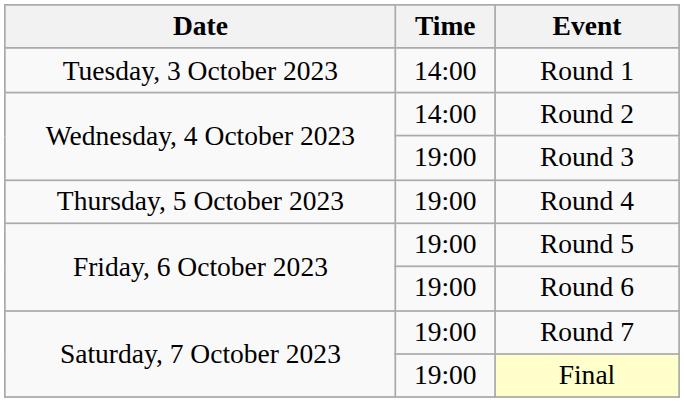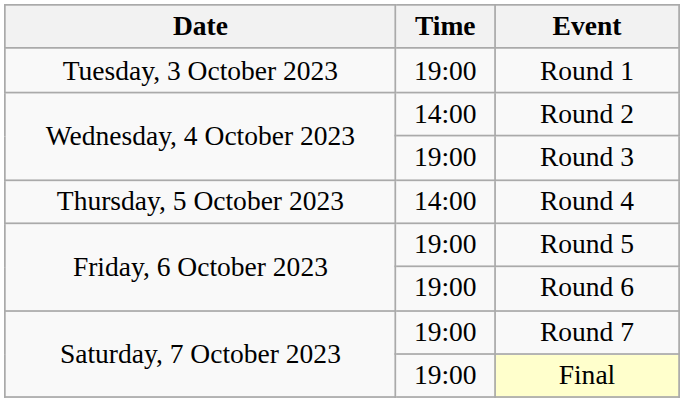Round 1 | Time: 14:00 -> 19:00
Round 4 | Time: 19:00 -> 14:00
